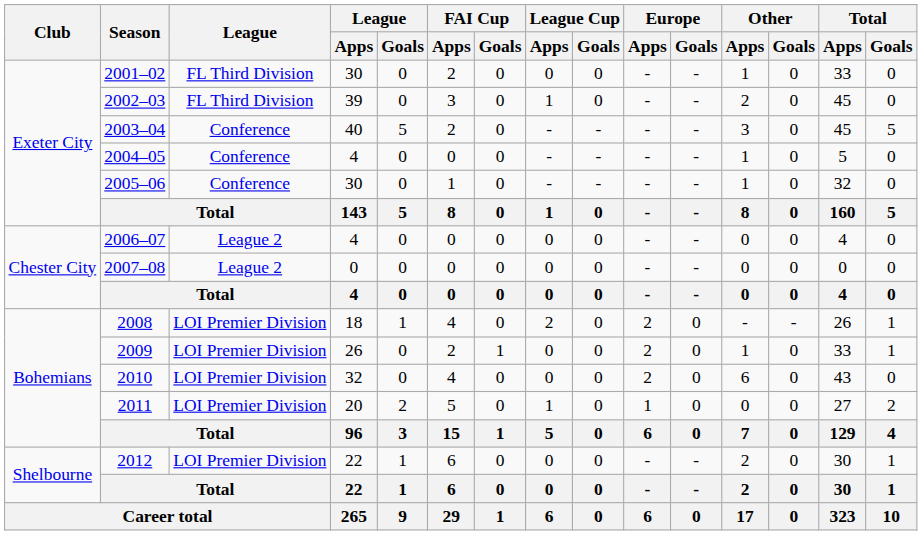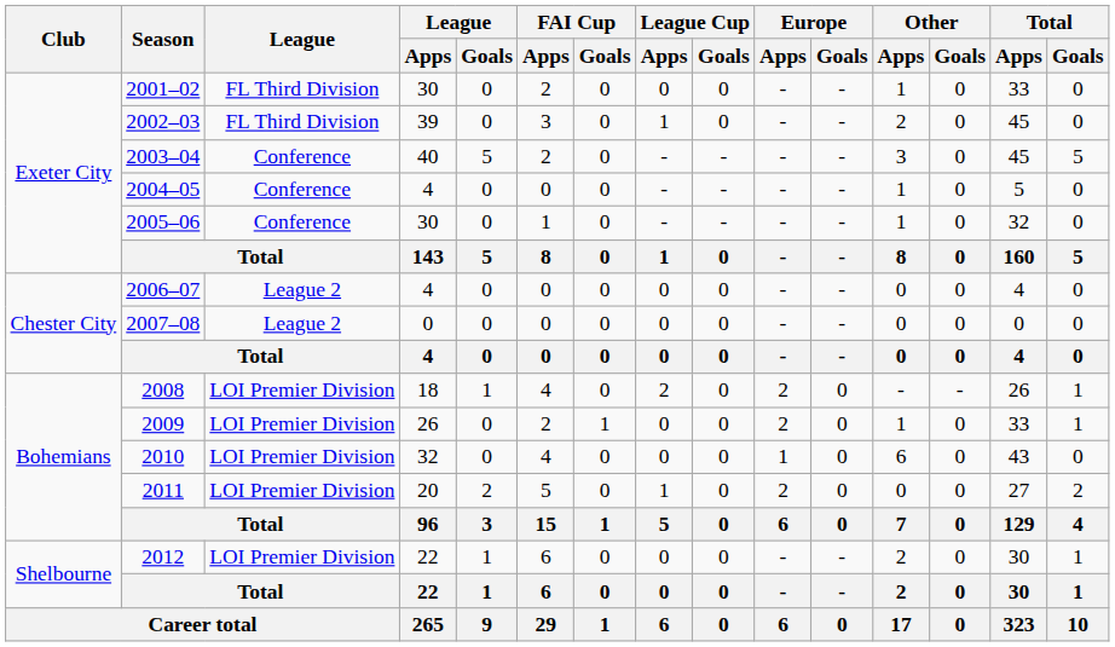2010 | Europe / Apps: 2 -> 1
2011 | Europe / Apps: 1 -> 2
